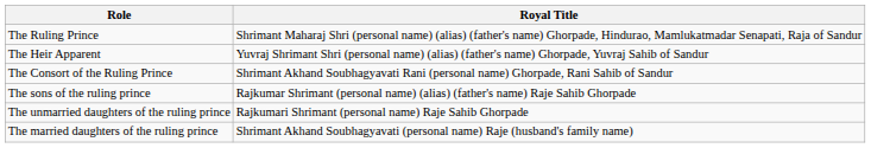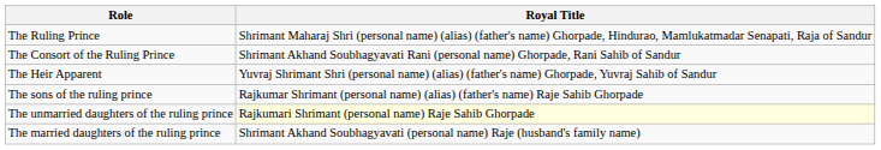rows swapped: The Consort of the Ruling Prince <-> The Heir Apparent
The unmarried daughters of the ruling prince | Royal Title: no background -> lightyellow background
